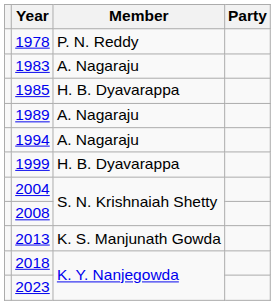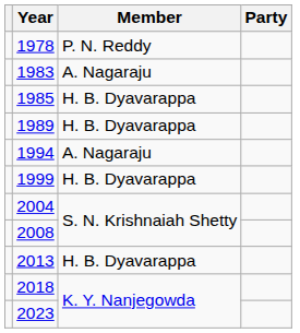1989 | Member: A. Nagaraju -> H. B. Dyavarappa
2013 | Member: K. S. Manjunath Gowda -> H. B. Dyavarappa
